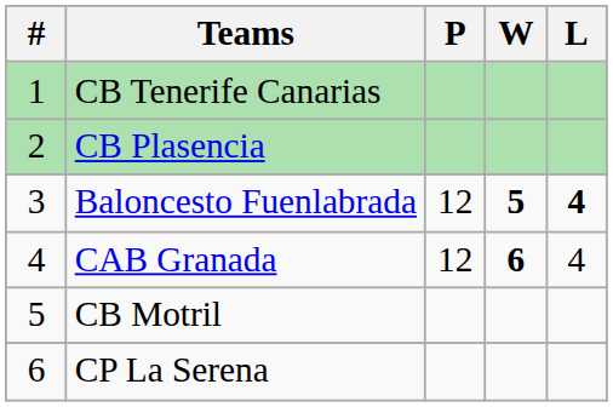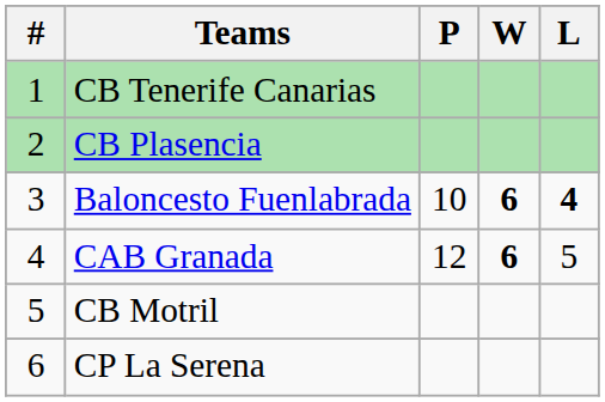Baloncesto Fuenlabrada | P: 12 -> 10
Baloncesto Fuenlabrada | W: 5 -> 6
CAB Granada | L: 4 -> 5
